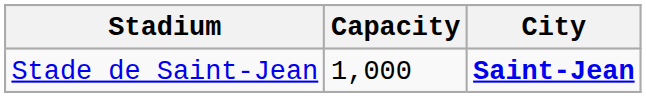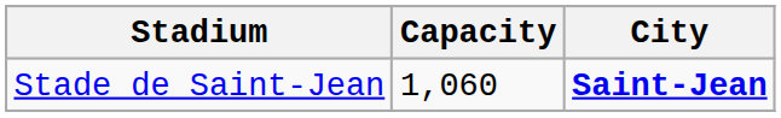Stade de Saint-Jean | Capacity: 1,000 -> 1,060
